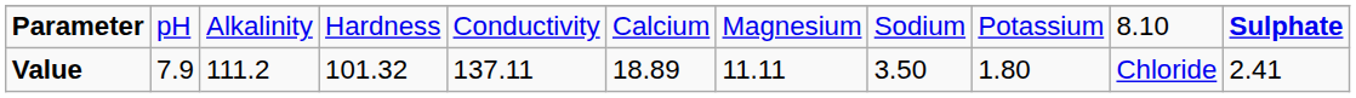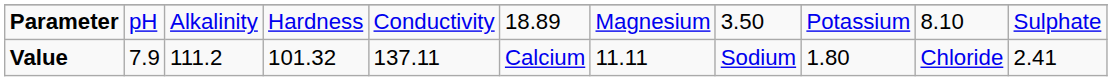Parameter | column 6: Calcium -> 18.89
Parameter | column 8: Sodium -> 3.50
Parameter | column 11: bold -> normal
Value | column 6: 18.89 -> Calcium
Value | column 8: 3.50 -> Sodium
